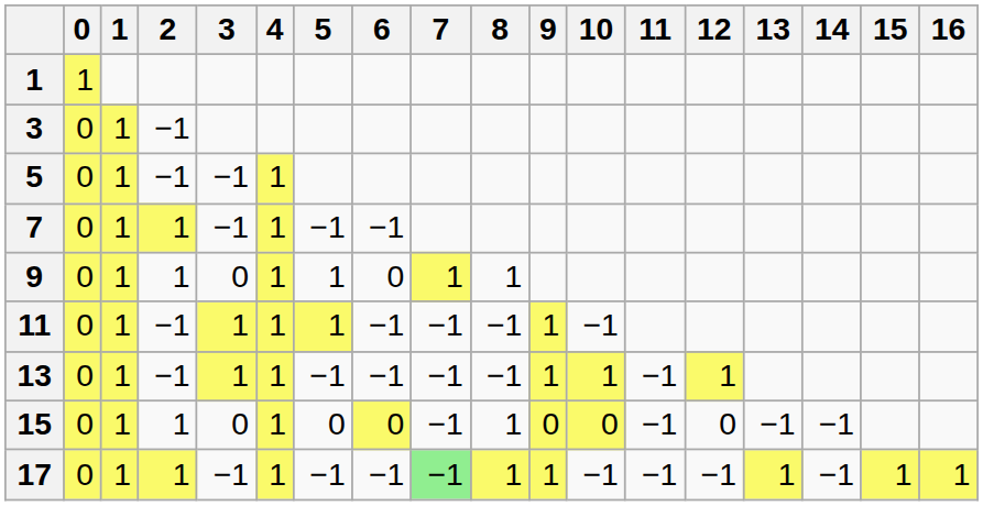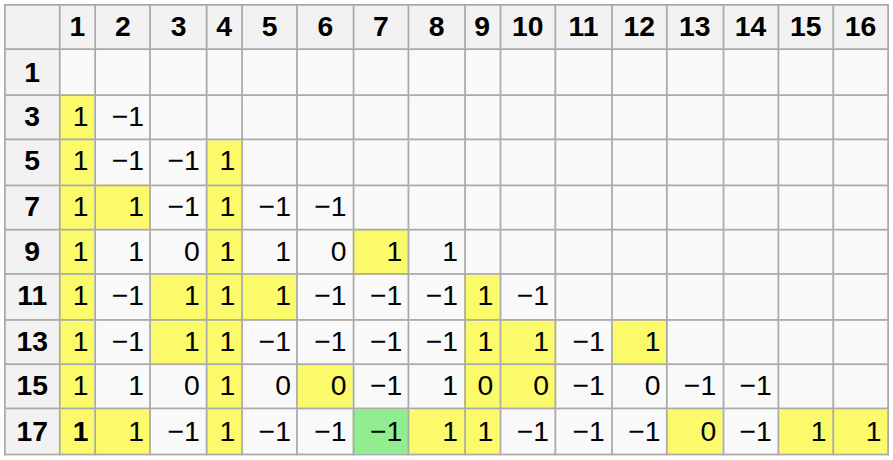- column: 0 | 1 | 0 | 0 | 0 | 0 | 0 | 0 | 0 | 0
17 | 1: normal -> bold
17 | 13: 1 -> 0
